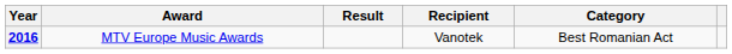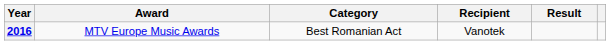columns swapped: Category <-> Result
